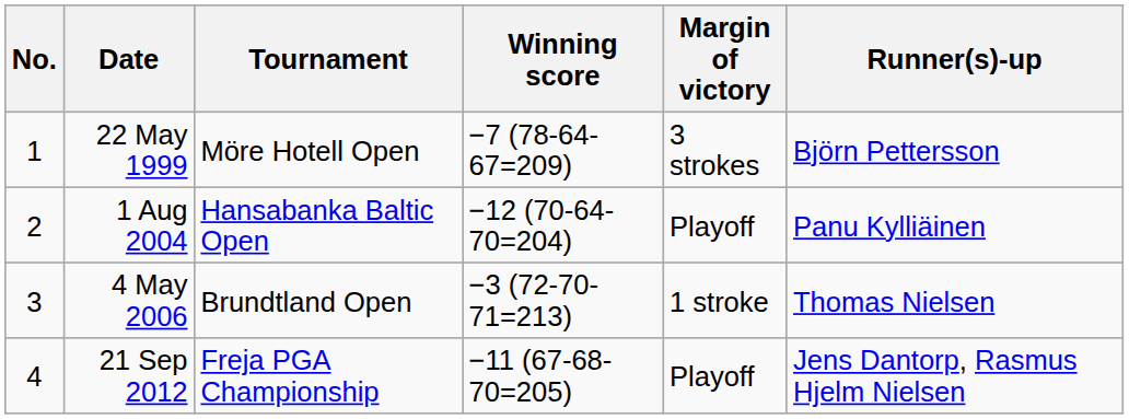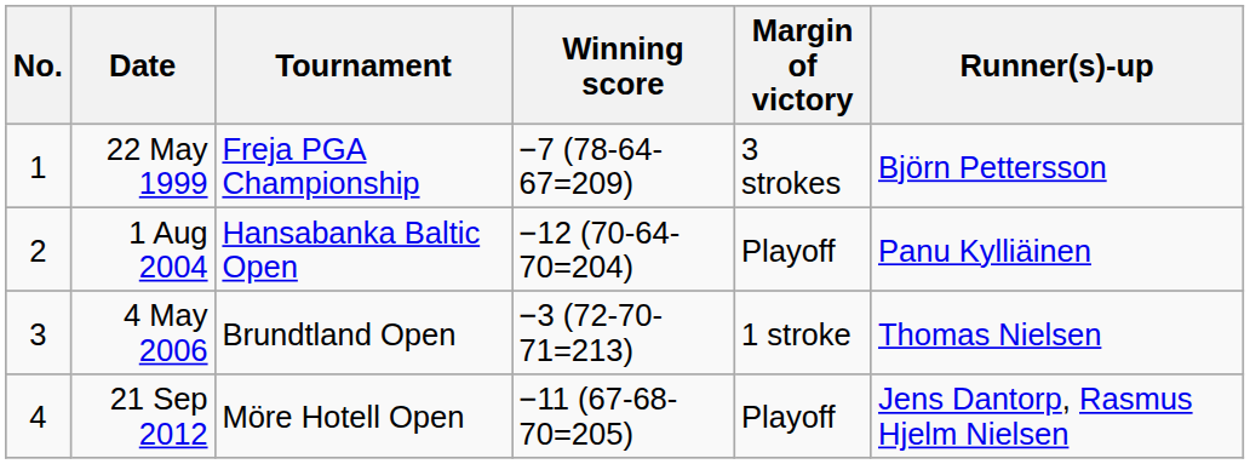22 May 1999 | Tournament: Möre Hotell Open -> Freja PGA Championship
21 Sep 2012 | Tournament: Freja PGA Championship -> Möre Hotell Open
